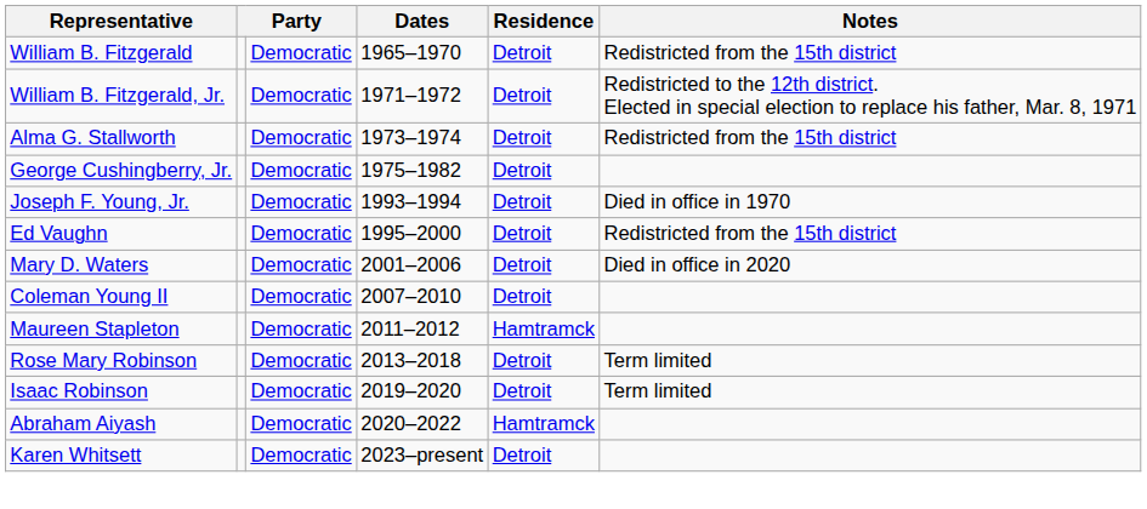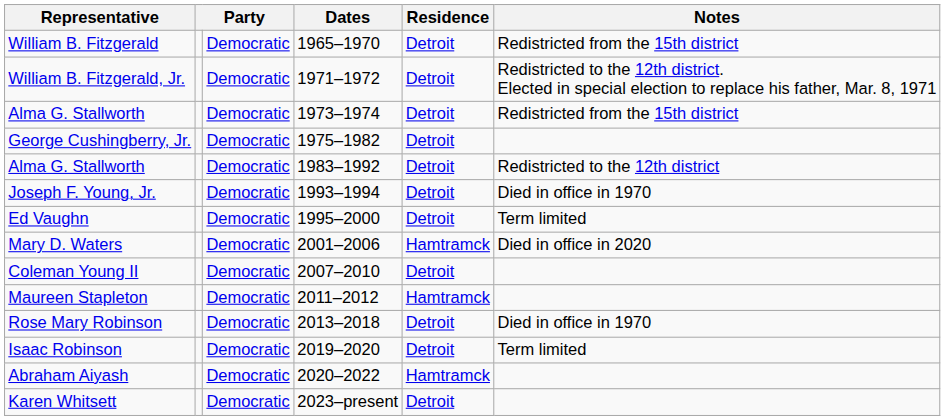+ row: Alma G. Stallworth | Democratic | 1983–1992 | Detroit | Redistricted to the 12th district
Ed Vaughn | Notes: Redistricted from the 15th district -> Term limited
Mary D. Waters | Residence: Detroit -> Hamtramck
Rose Mary Robinson | Notes: Term limited -> Died in office in 1970
